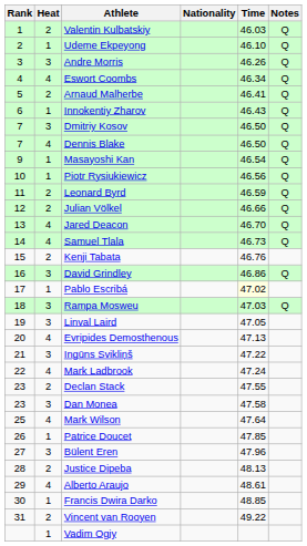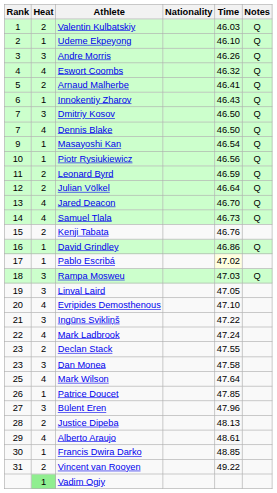Eswort Coombs | Time: 46.34 -> 46.32
Julian Völkel | Time: 46.66 -> 46.64
David Grindley | Heat: 3 -> 1
Evripides Demosthenous | Time: 47.13 -> 47.10
Vadim Ogiy | Heat: no background -> lightgreen background
